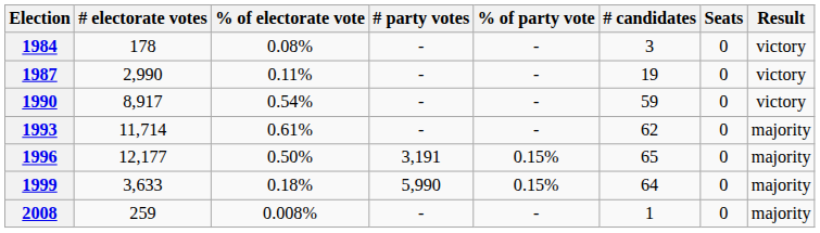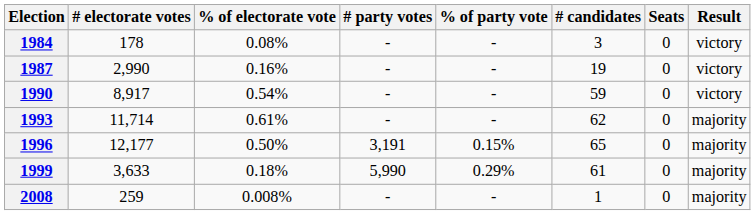1987 | % of electorate vote: 0.11% -> 0.16%
1999 | % of party vote: 0.15% -> 0.29%
1999 | # candidates: 64 -> 61
